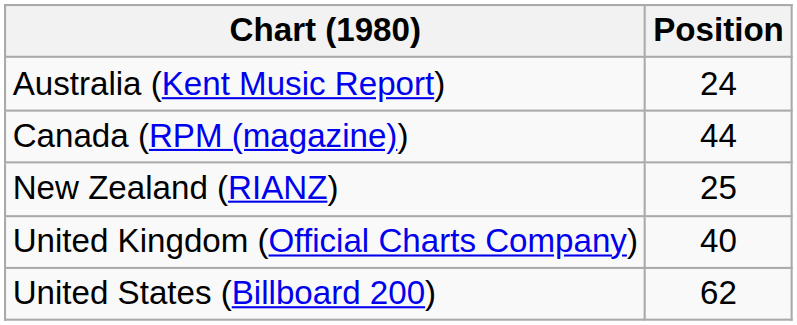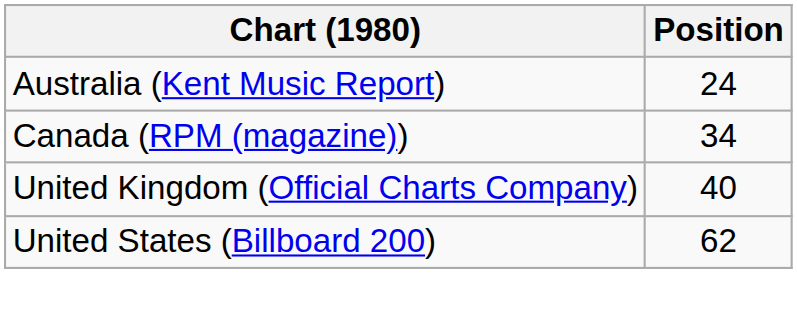Canada (RPM (magazine)) | Position: 44 -> 34
- row: New Zealand (RIANZ) | 25
